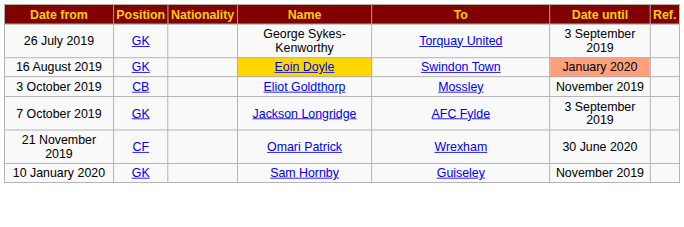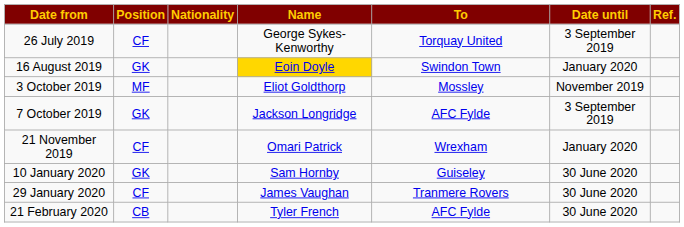26 July 2019 | Position: GK -> CF
16 August 2019 | Date until: lightsalmon background -> no background
3 October 2019 | Position: CB -> MF
21 November 2019 | Date until: 30 June 2020 -> January 2020
10 January 2020 | Date until: November 2019 -> 30 June 2020
+ row: 29 January 2020 | CF | James Vaughan | Tranmere Rovers | 30 June 2020
+ row: 21 February 2020 | CB | Tyler French | AFC Fylde | 30 June 2020
